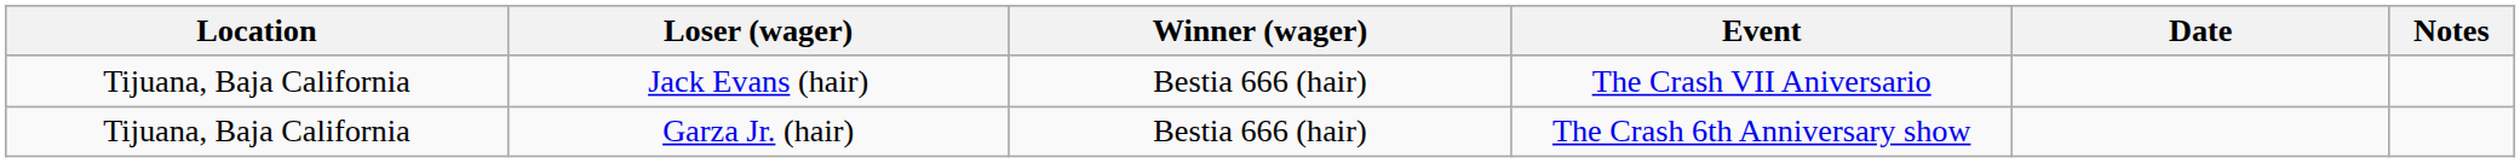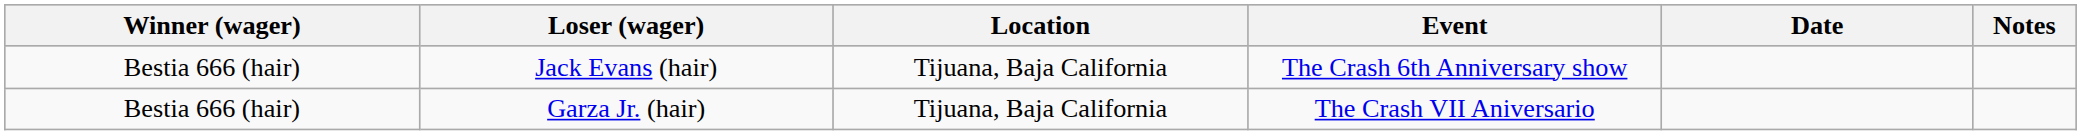columns swapped: Winner (wager) <-> Location
Jack Evans (hair) | Event: The Crash VII Aniversario -> The Crash 6th Anniversary show
Garza Jr. (hair) | Event: The Crash 6th Anniversary show -> The Crash VII Aniversario
